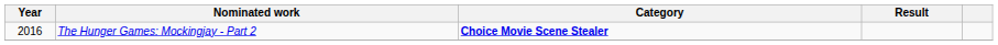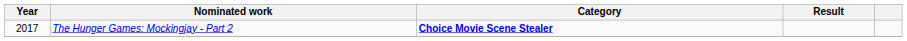The Hunger Games: Mockingjay - Part 2 | Year: 2016 -> 2017
